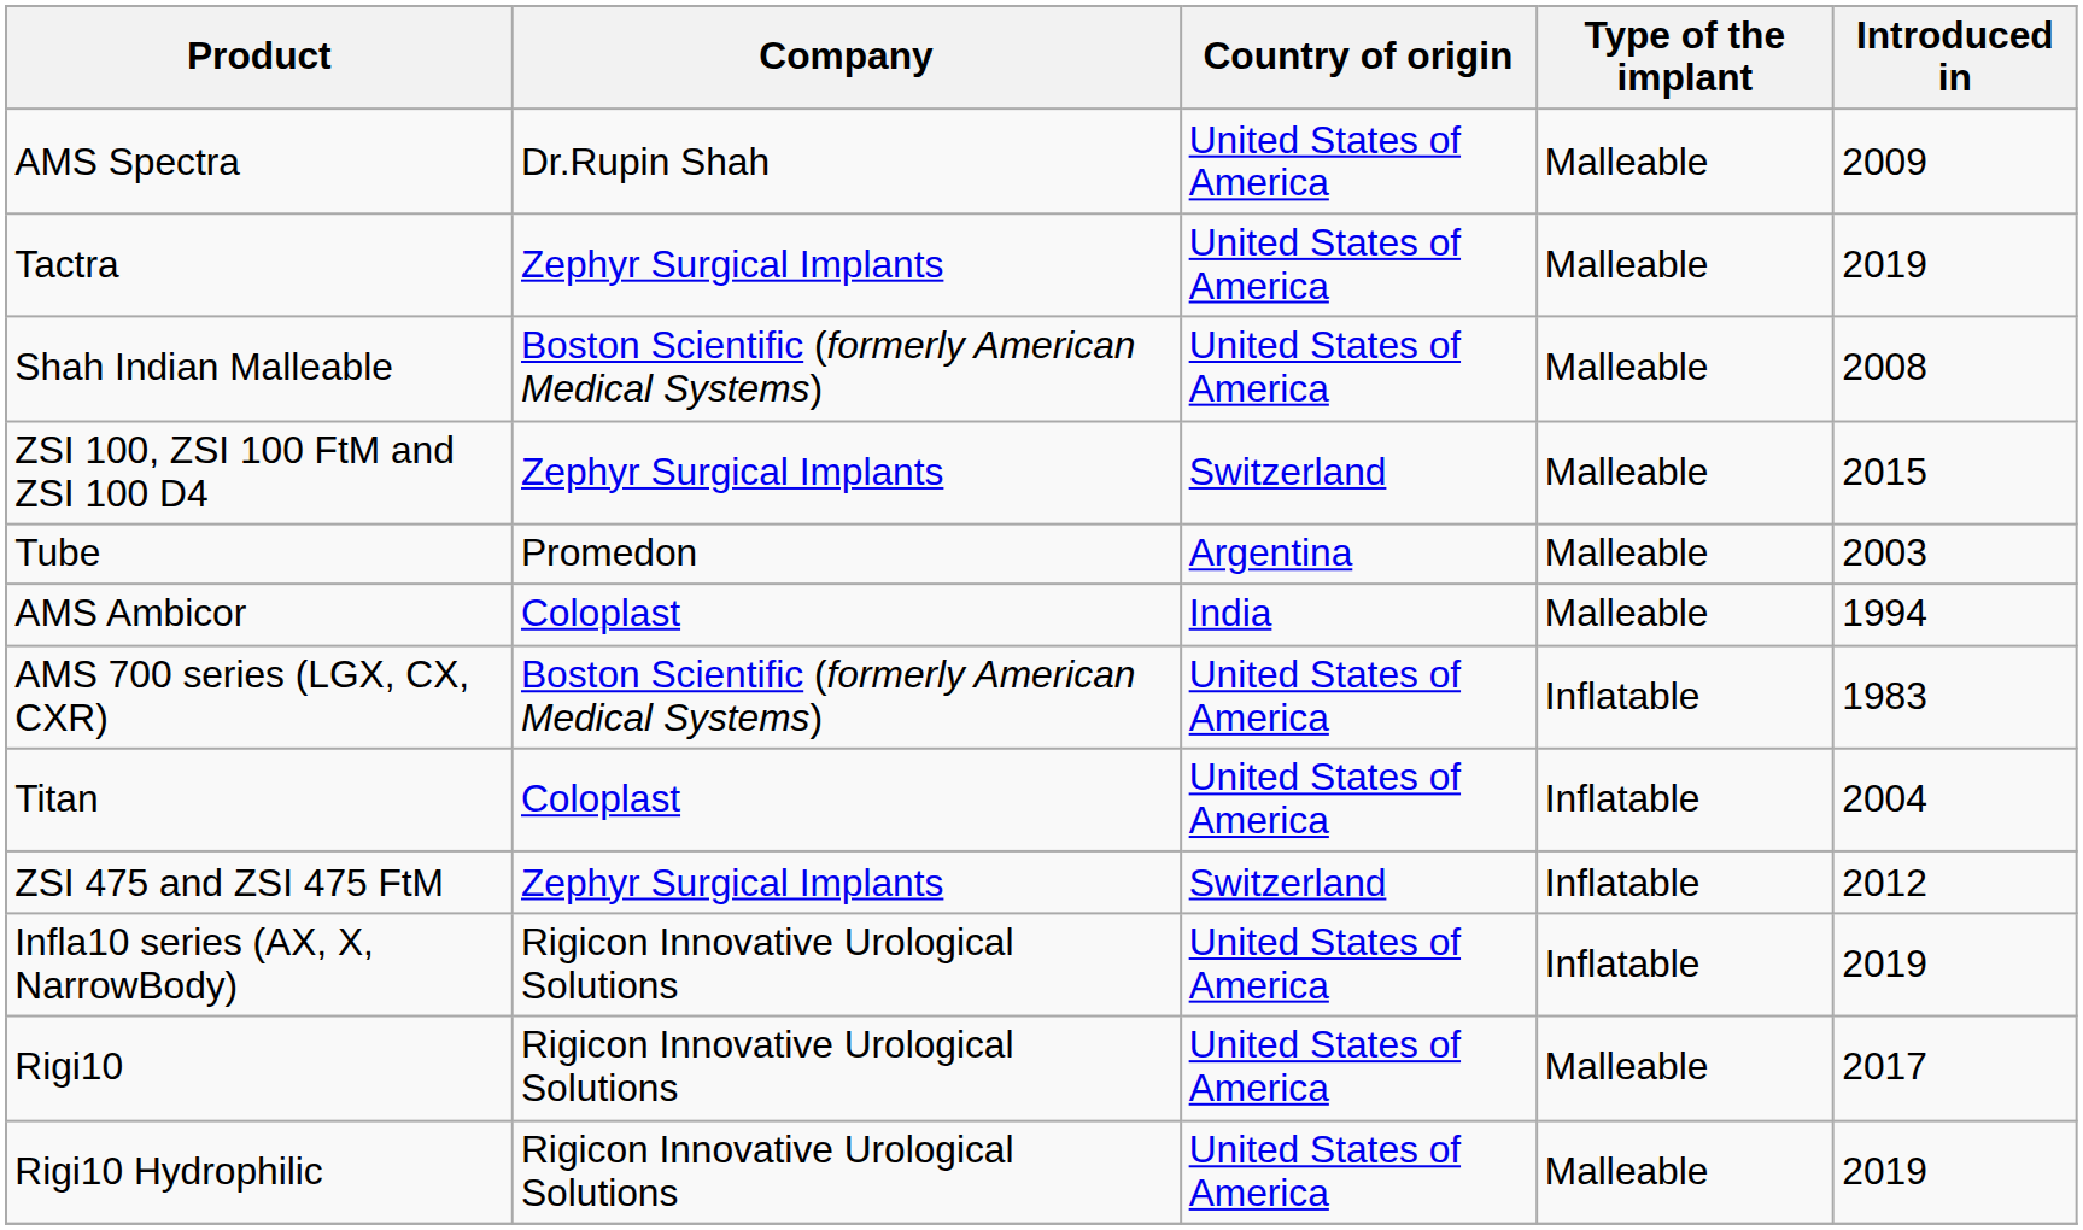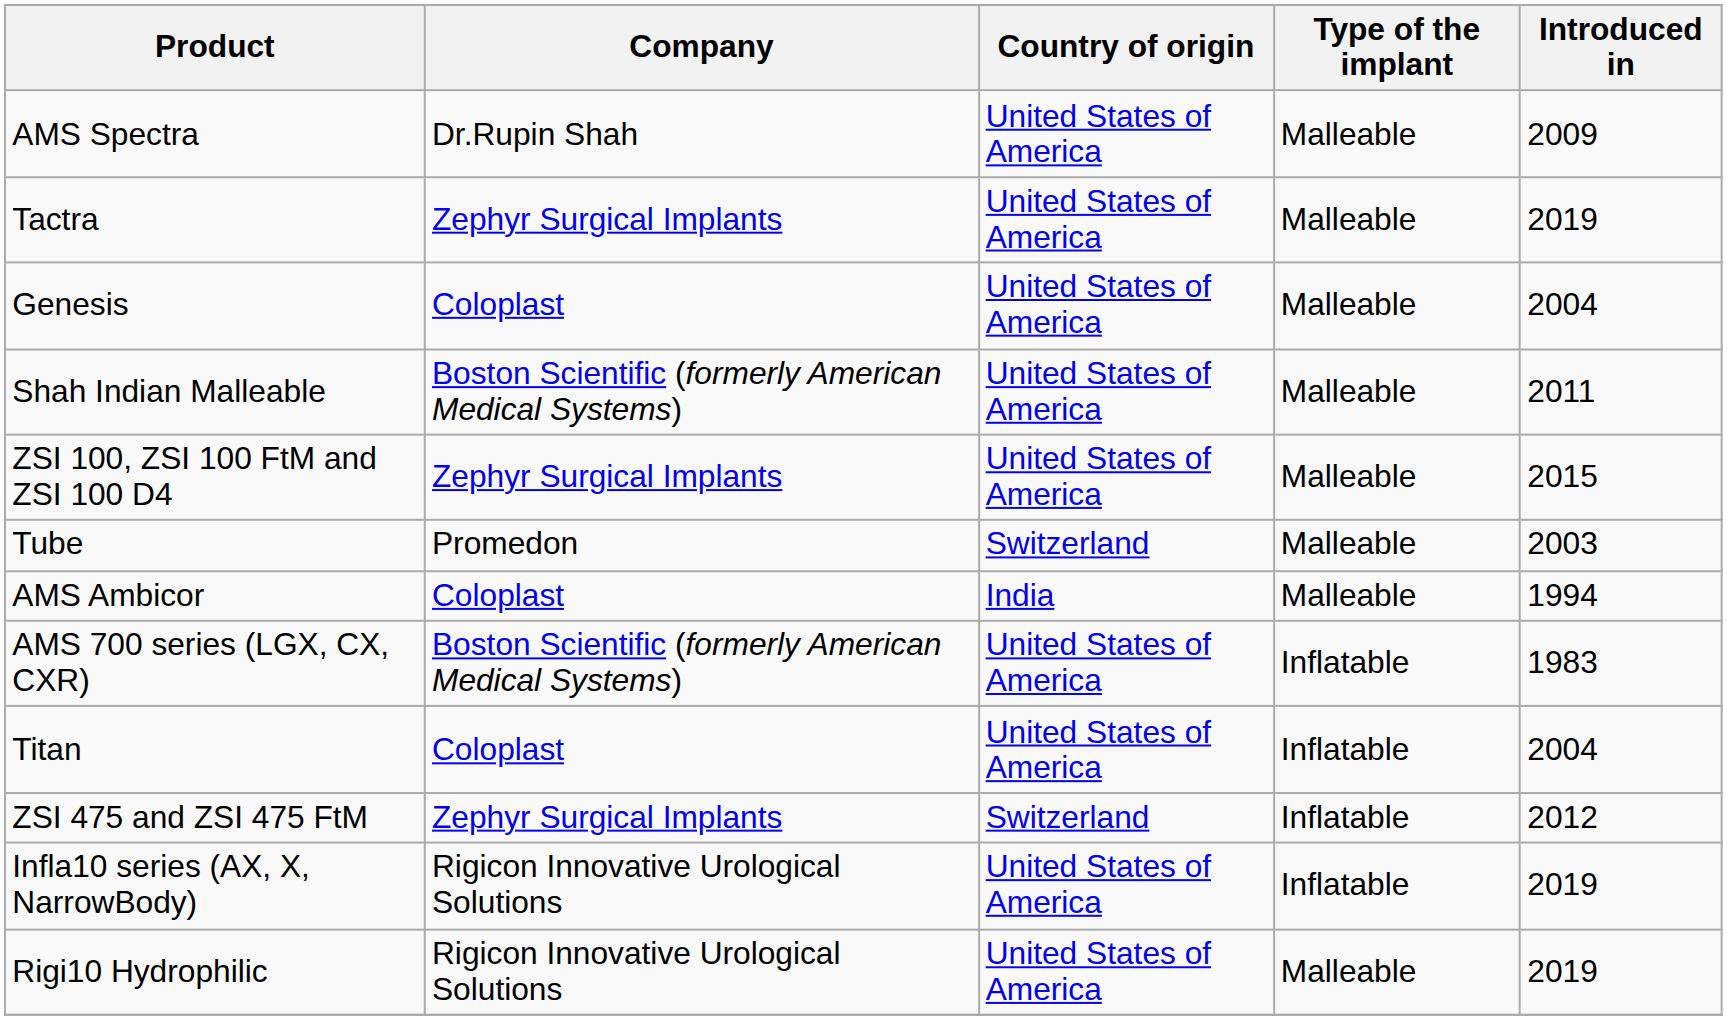+ row: Genesis | Coloplast | United States of America | Malleable | 2004
Shah Indian Malleable | Introduced in: 2008 -> 2011
ZSI 100, ZSI 100 FtM and ZSI 100 D4 | Country of origin: Switzerland -> United States of America
Tube | Country of origin: Argentina -> Switzerland
- row: Rigi10 | Rigicon Innovative Urological Solutions | United States of America | Malleable | 2017
